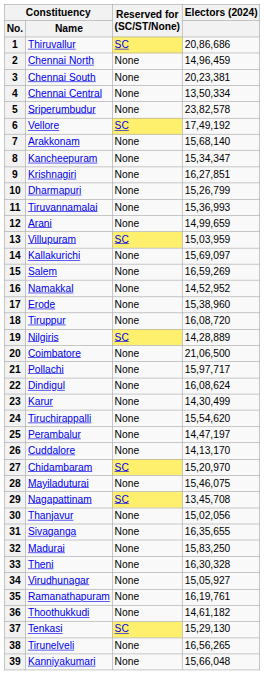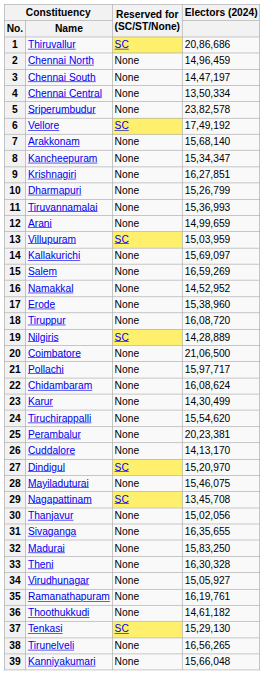3 | Electors (2024): 20,23,381 -> 14,47,197
22 | Constituency / Name: Dindigul -> Chidambaram
25 | Electors (2024): 14,47,197 -> 20,23,381
27 | Constituency / Name: Chidambaram -> Dindigul
